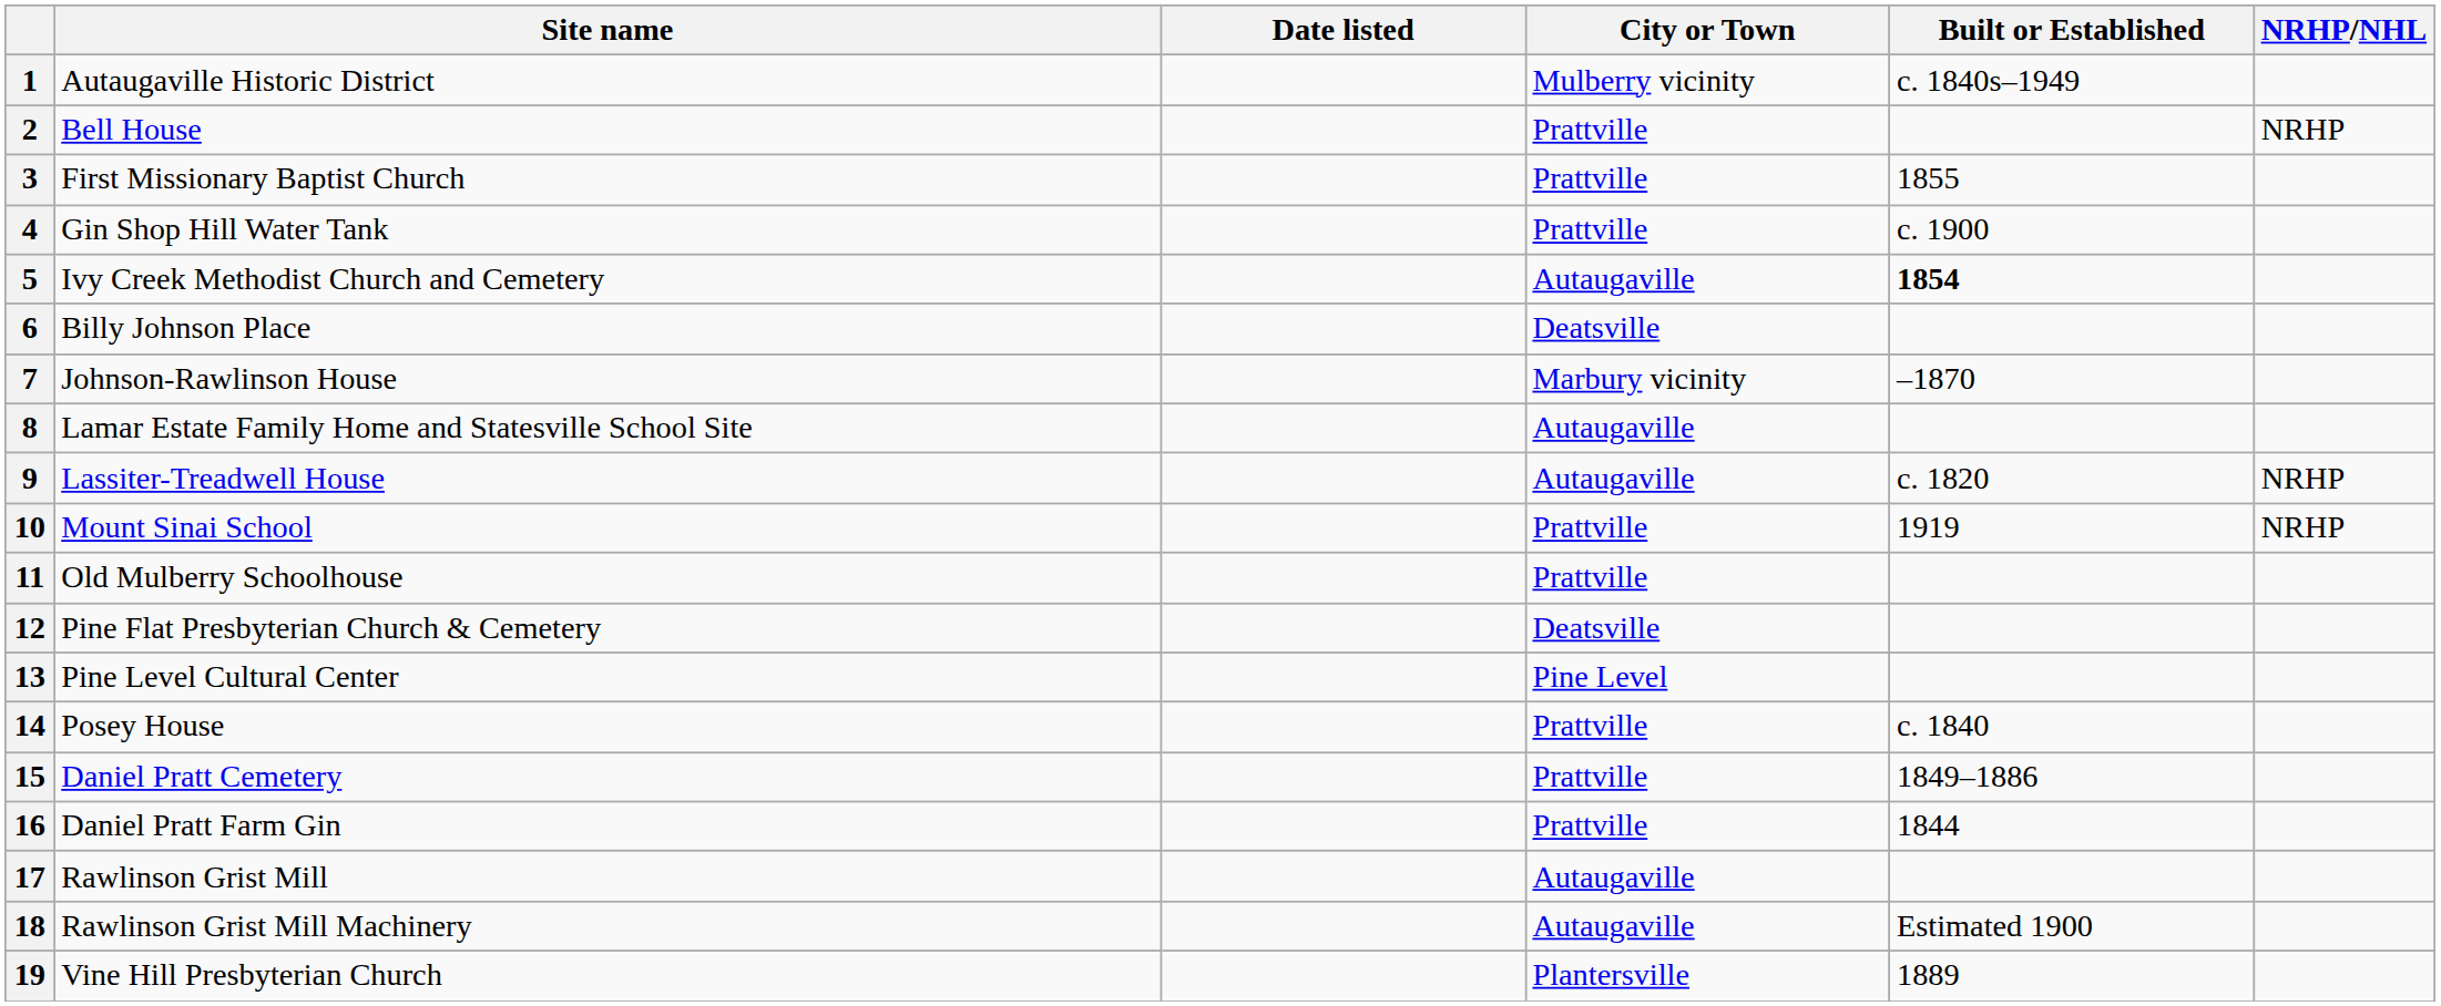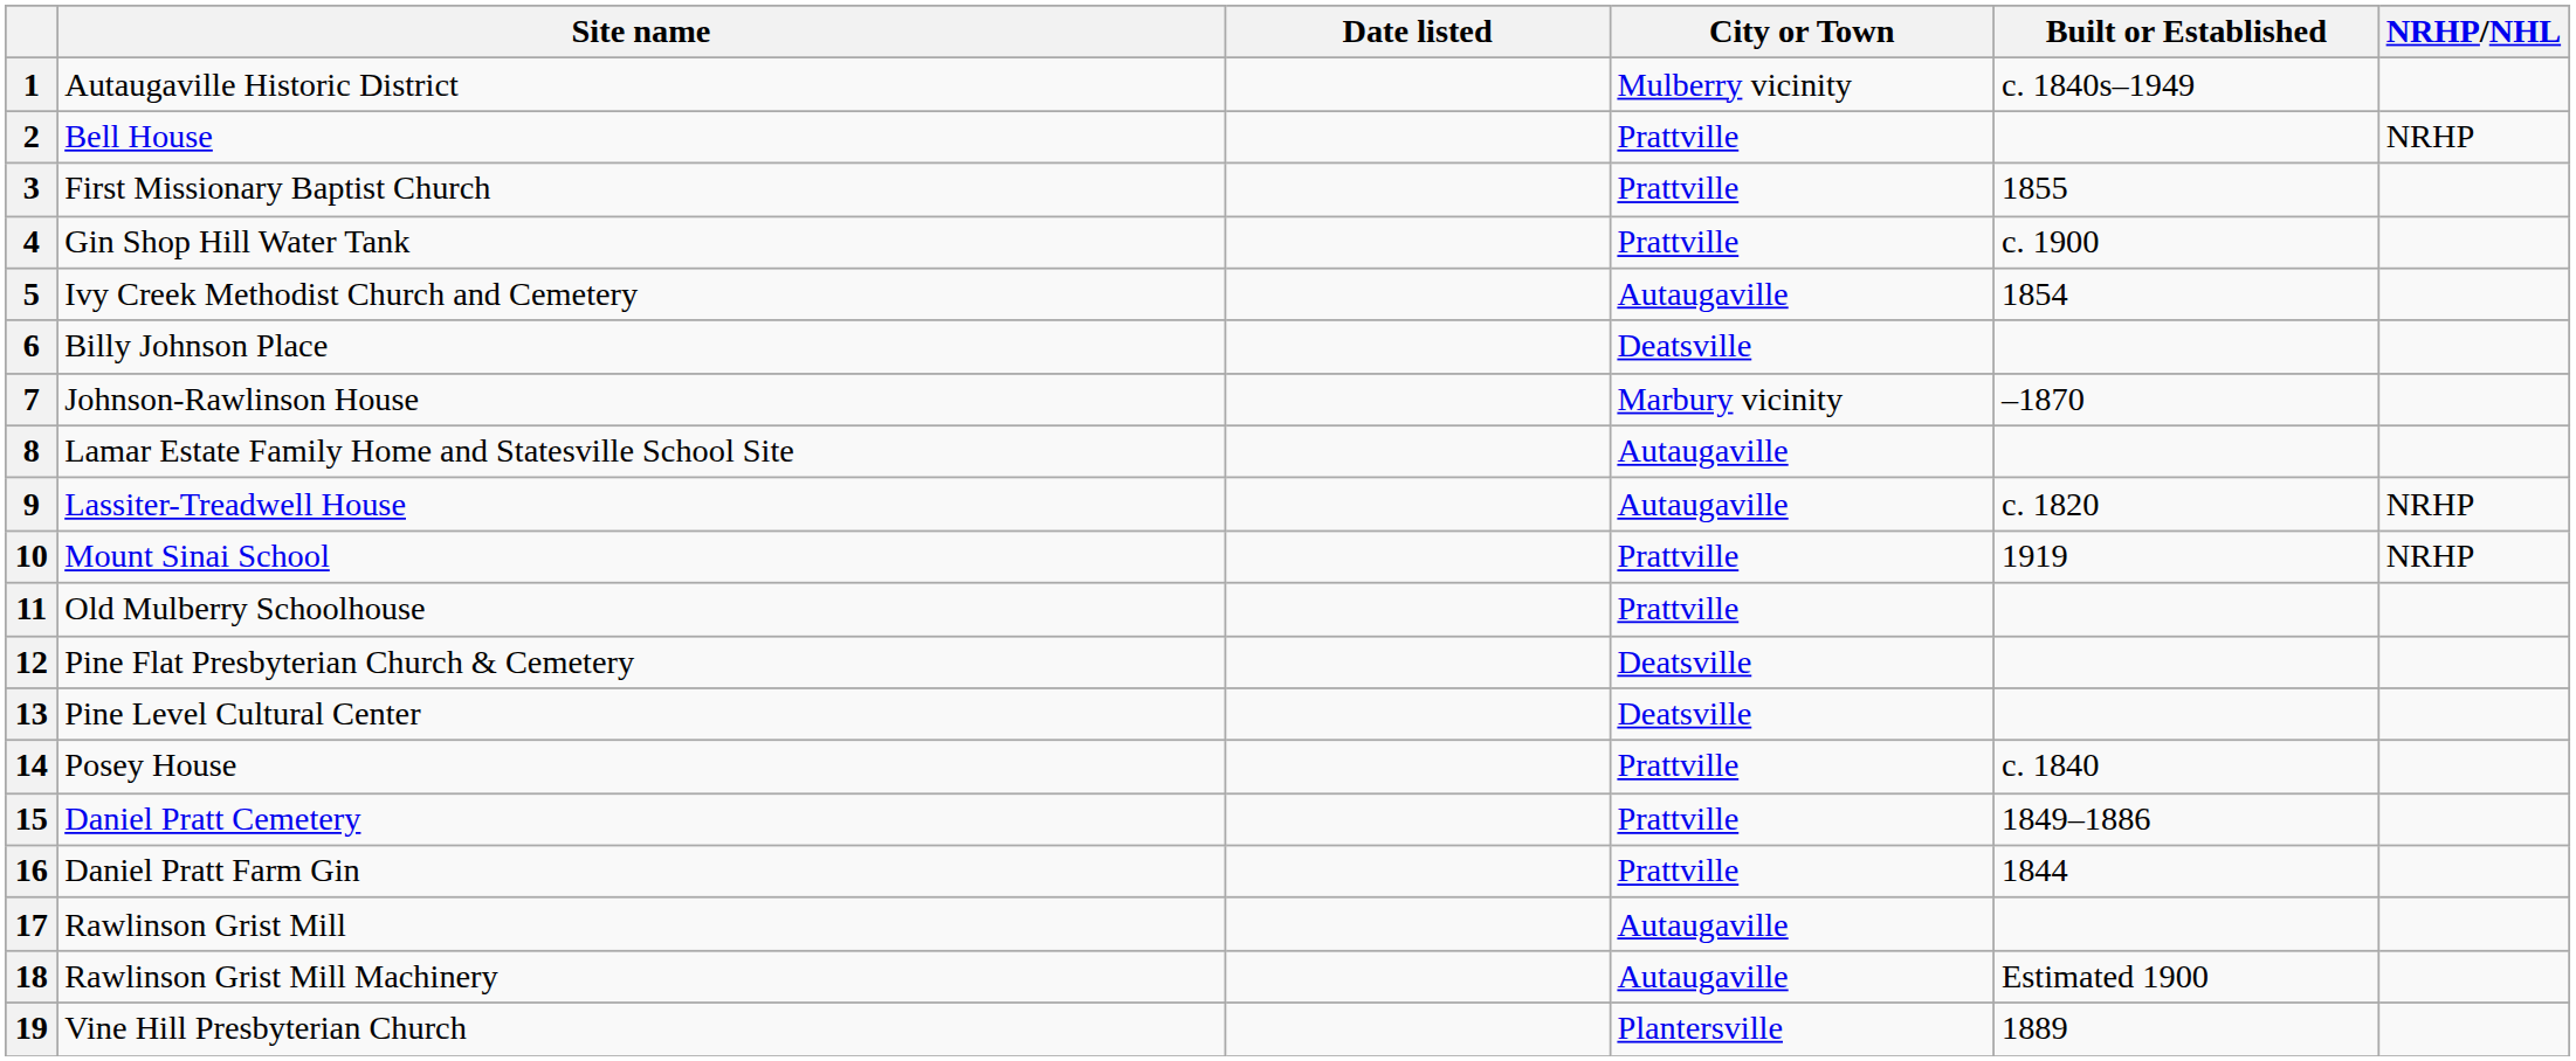5 | Built or Established: bold -> normal
13 | City or Town: Pine Level -> Deatsville
